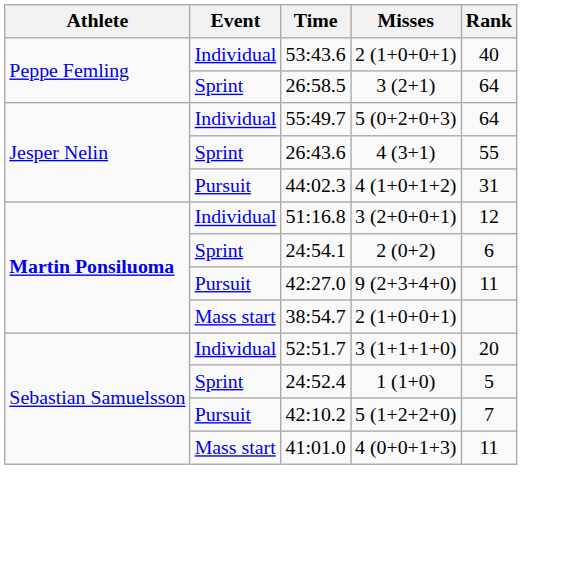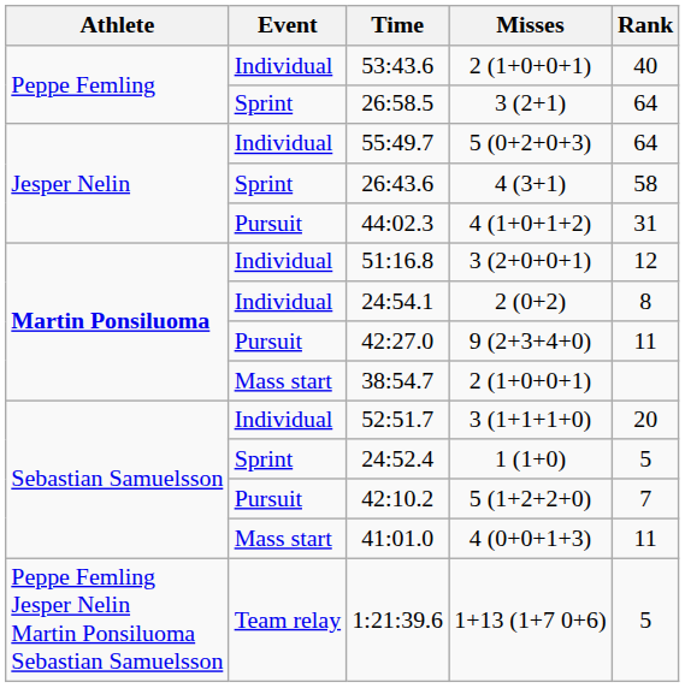26:43.6 | Rank: 55 -> 58
24:54.1 | Event: Sprint -> Individual
24:54.1 | Rank: 6 -> 8
+ row: Peppe Femling Jesper Nelin Martin Ponsiluoma Sebastian Samuelsson | Team relay | 1:21:39.6 | 1+13 (1+7 0+6) | 5
